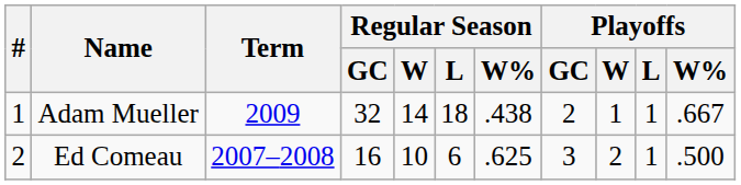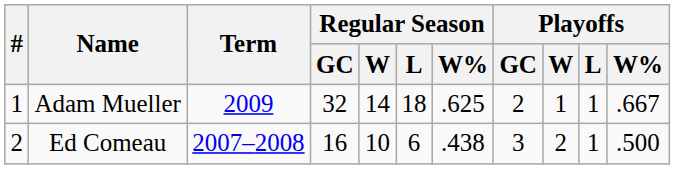Adam Mueller | Regular Season / W%: .438 -> .625
Ed Comeau | Regular Season / W%: .625 -> .438
